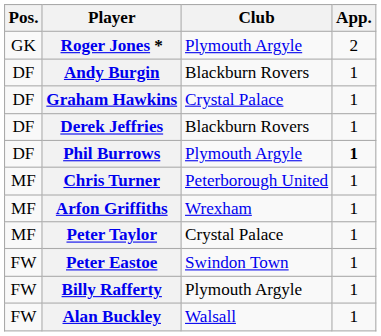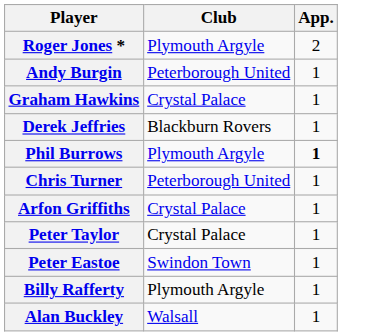- column: Pos. | GK | DF | DF | DF | DF | MF | MF | MF | FW | FW | FW
Andy Burgin | Club: Blackburn Rovers -> Peterborough United
Arfon Griffiths | Club: Wrexham -> Crystal Palace
